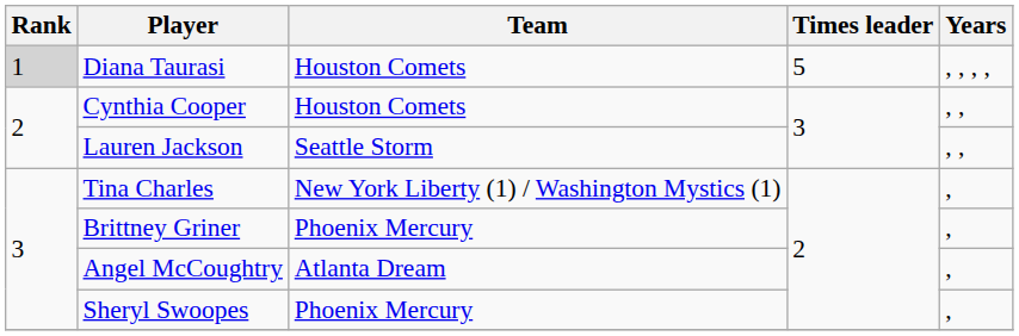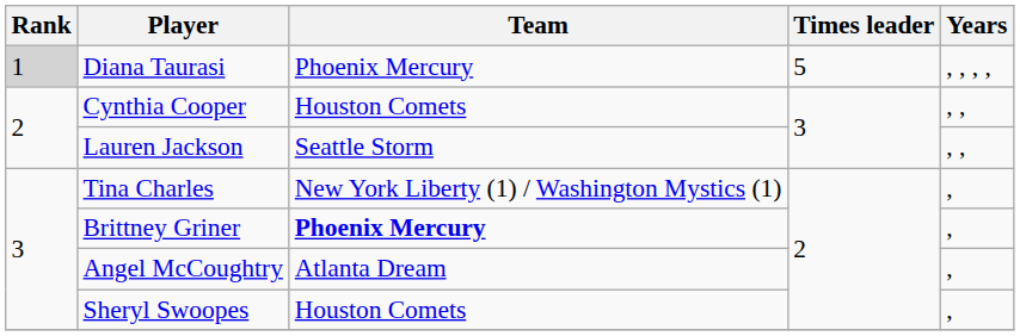Diana Taurasi | Team: Houston Comets -> Phoenix Mercury
Brittney Griner | Team: normal -> bold
Sheryl Swoopes | Team: Phoenix Mercury -> Houston Comets
